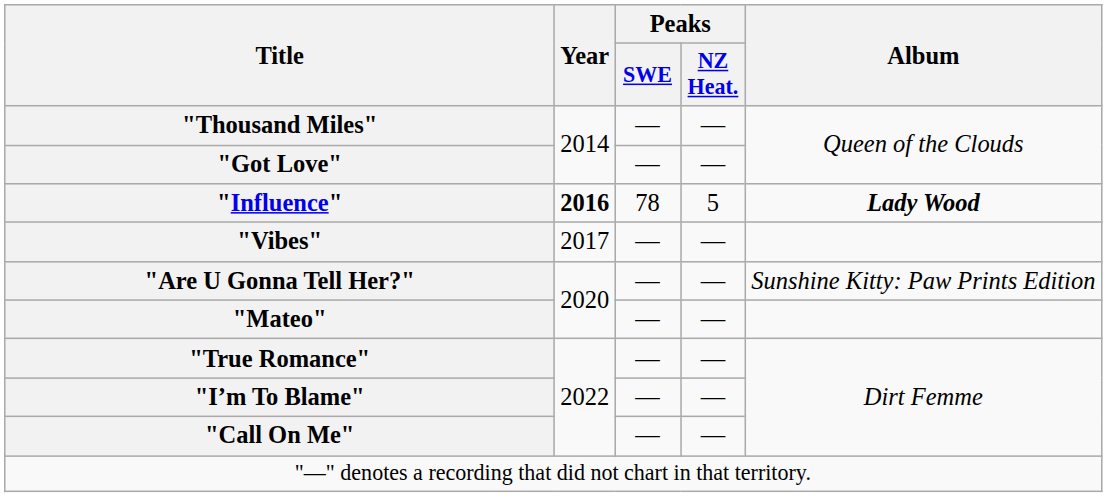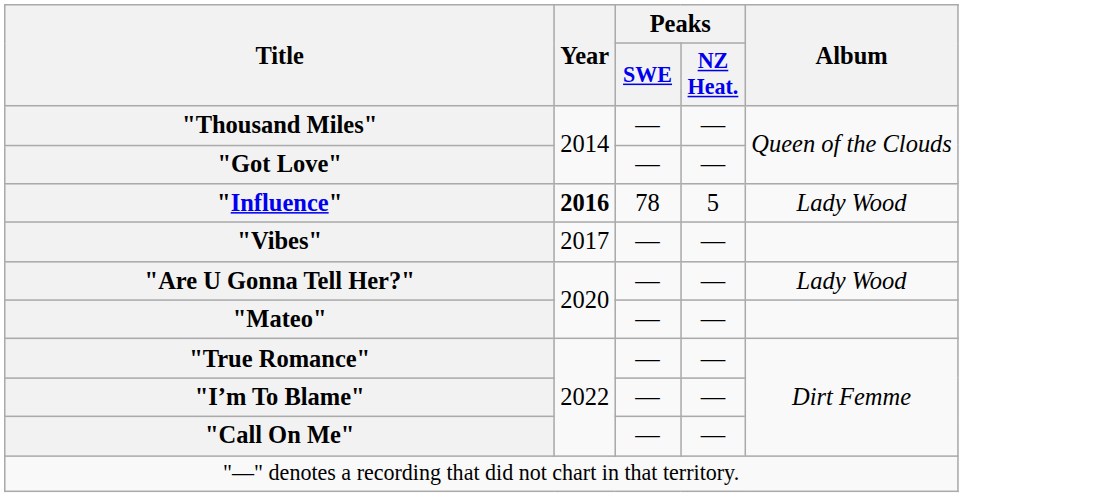"Influence" | Album: bold -> normal
"Are U Gonna Tell Her?" | Album: Sunshine Kitty: Paw Prints Edition -> Lady Wood
